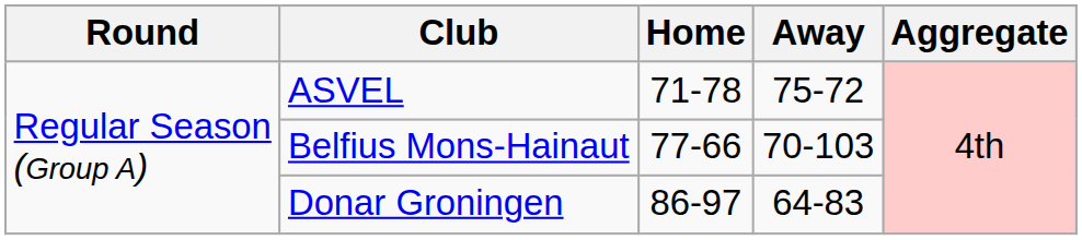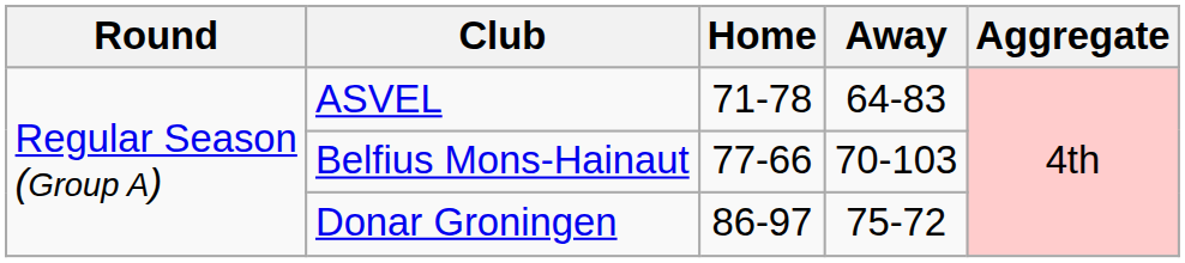ASVEL | Away: 75-72 -> 64-83
Donar Groningen | Away: 64-83 -> 75-72
